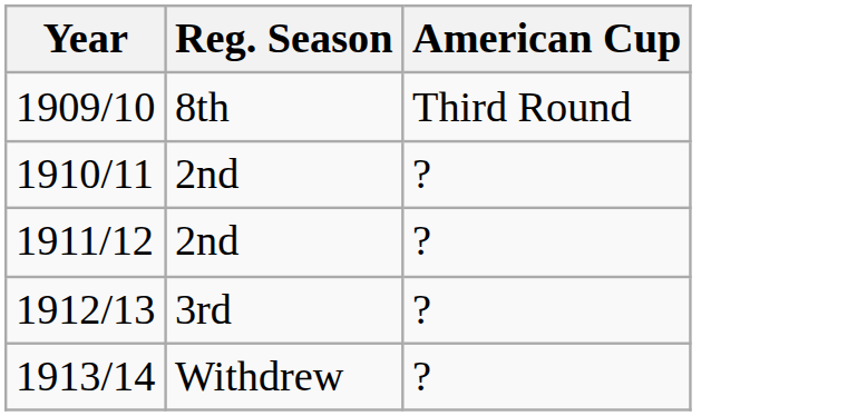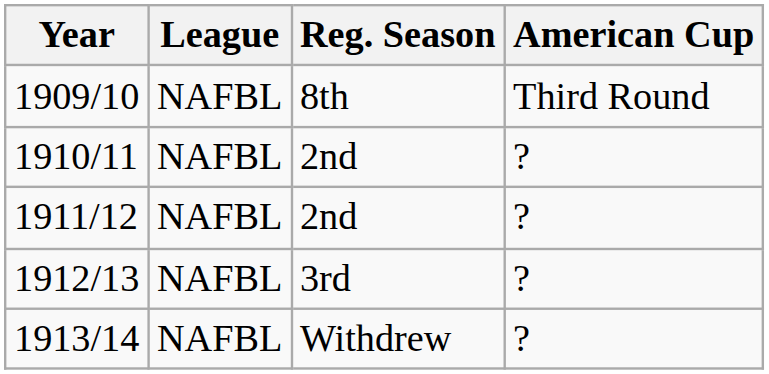+ column: League | NAFBL | NAFBL | NAFBL | NAFBL | NAFBL
